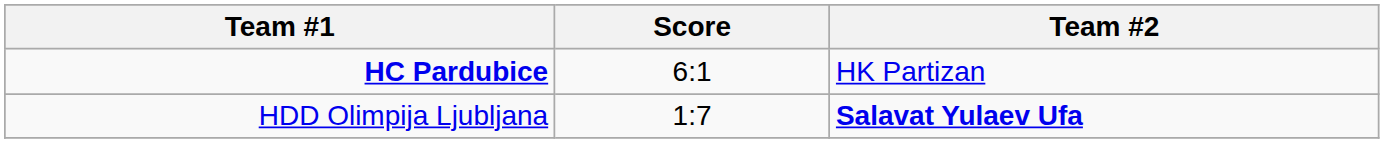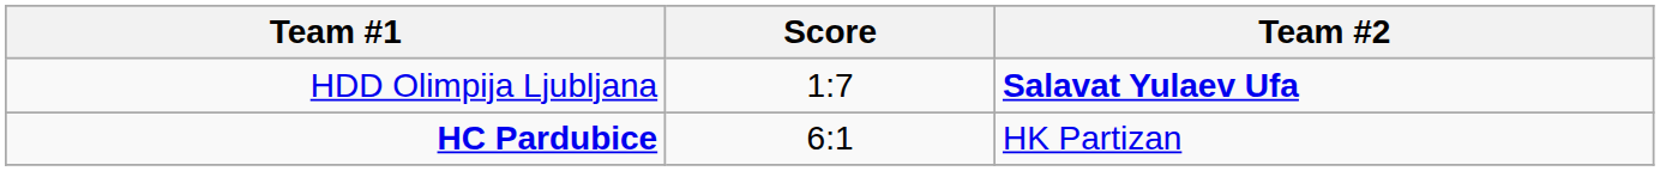rows swapped: HC Pardubice <-> HDD Olimpija Ljubljana
